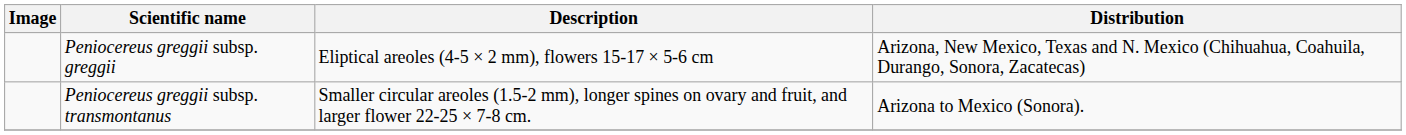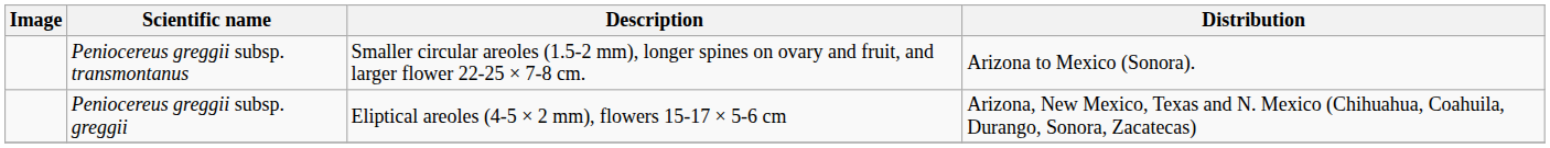rows swapped: Peniocereus greggii subsp. greggii <-> Peniocereus greggii subsp. transmontanus
